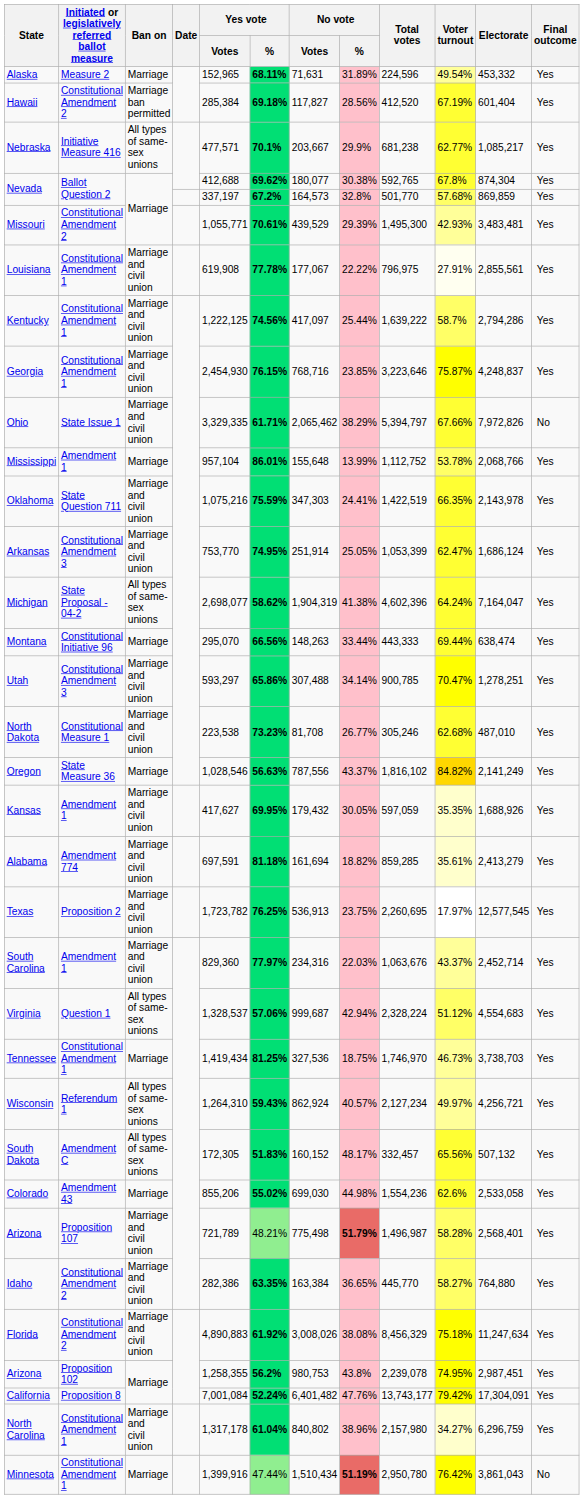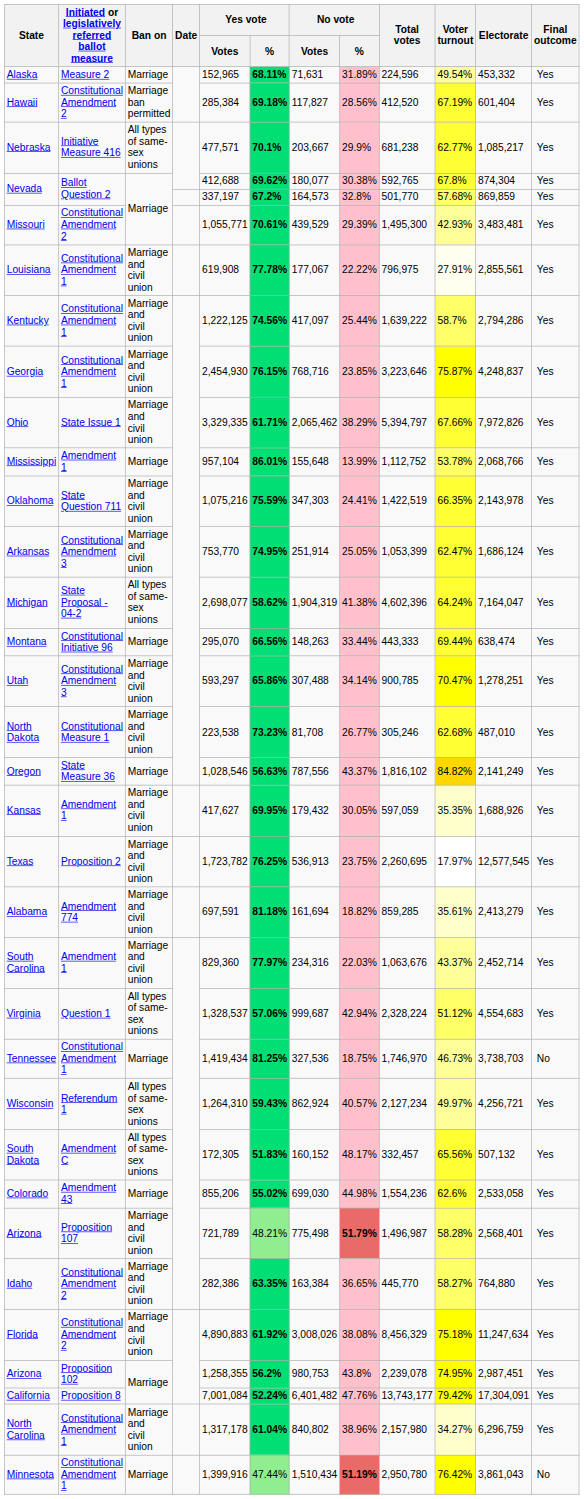Ohio | Final outcome: No -> Yes
rows swapped: Texas <-> Alabama
Tennessee | Final outcome: Yes -> No
